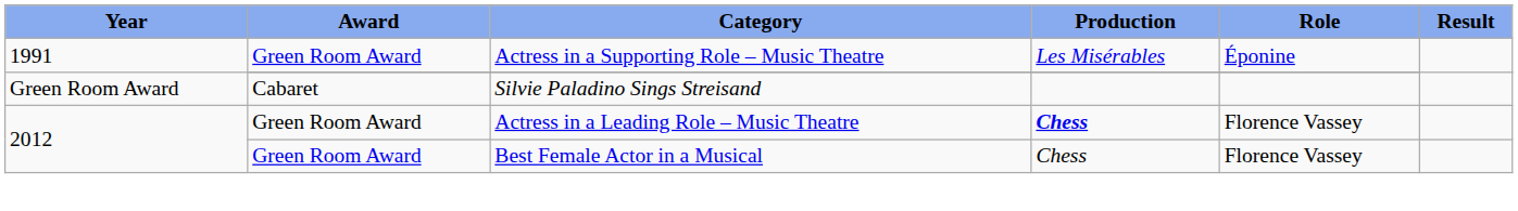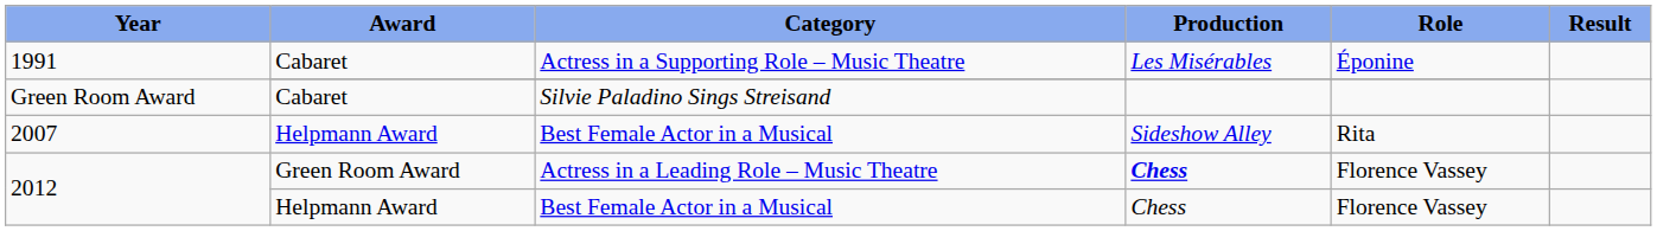1991 / Actress in a Supporting Role – Music Theatre | Award: Green Room Award -> Cabaret
+ row: 2007 | Helpmann Award | Best Female Actor in a Musical | Sideshow Alley | Rita
2012 / Best Female Actor in a Musical | Award: Green Room Award -> Helpmann Award
